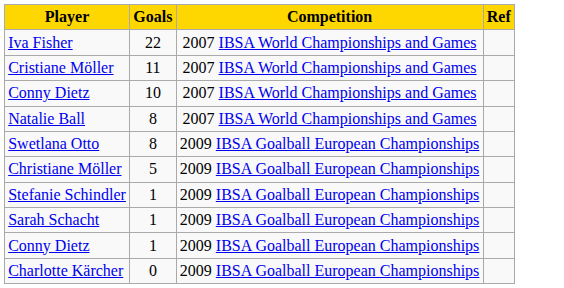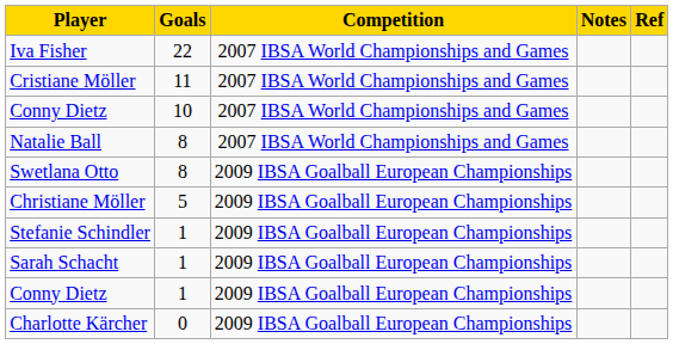+ column: Notes
